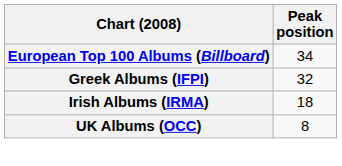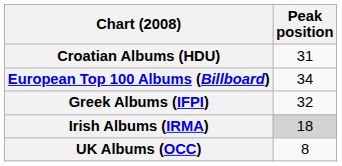+ row: Croatian Albums (HDU) | 31
Irish Albums (IRMA) | Peak position: no background -> lightgrey background
